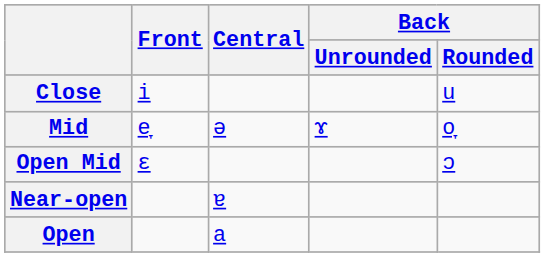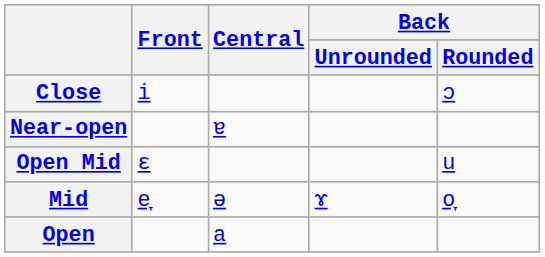Close | Back / Rounded: u -> ɔ
rows swapped: Mid <-> Near-open
Open Mid | Back / Rounded: ɔ -> u
